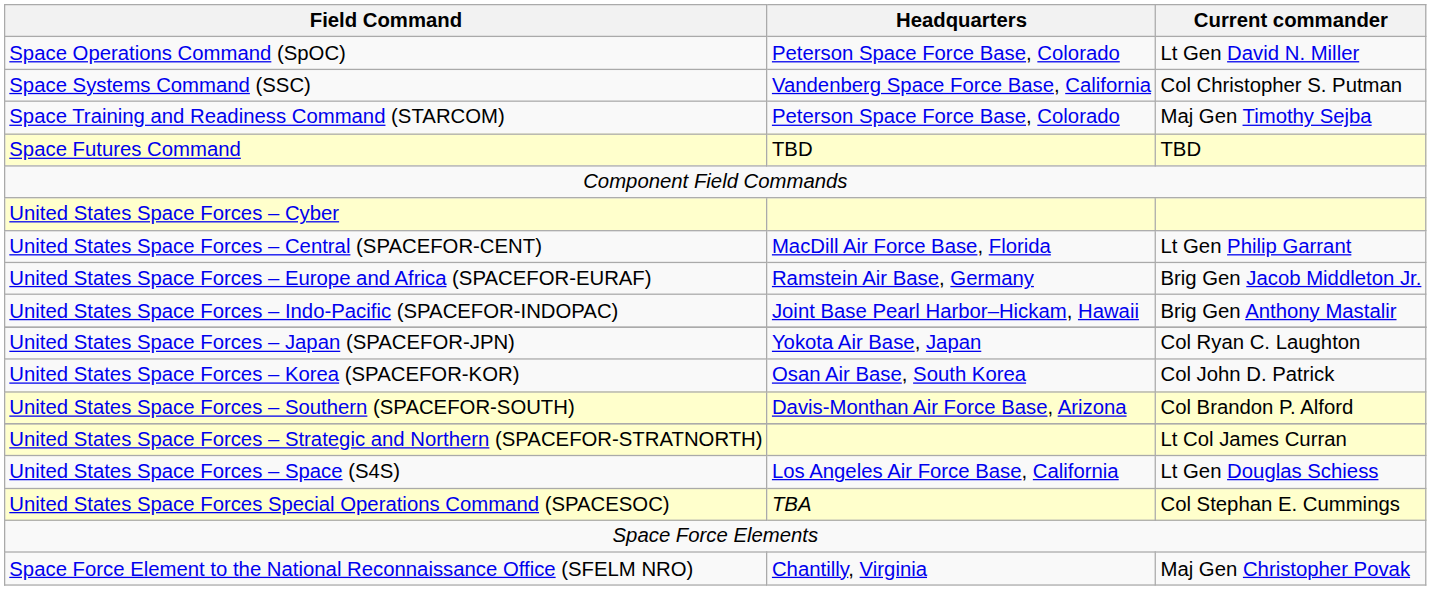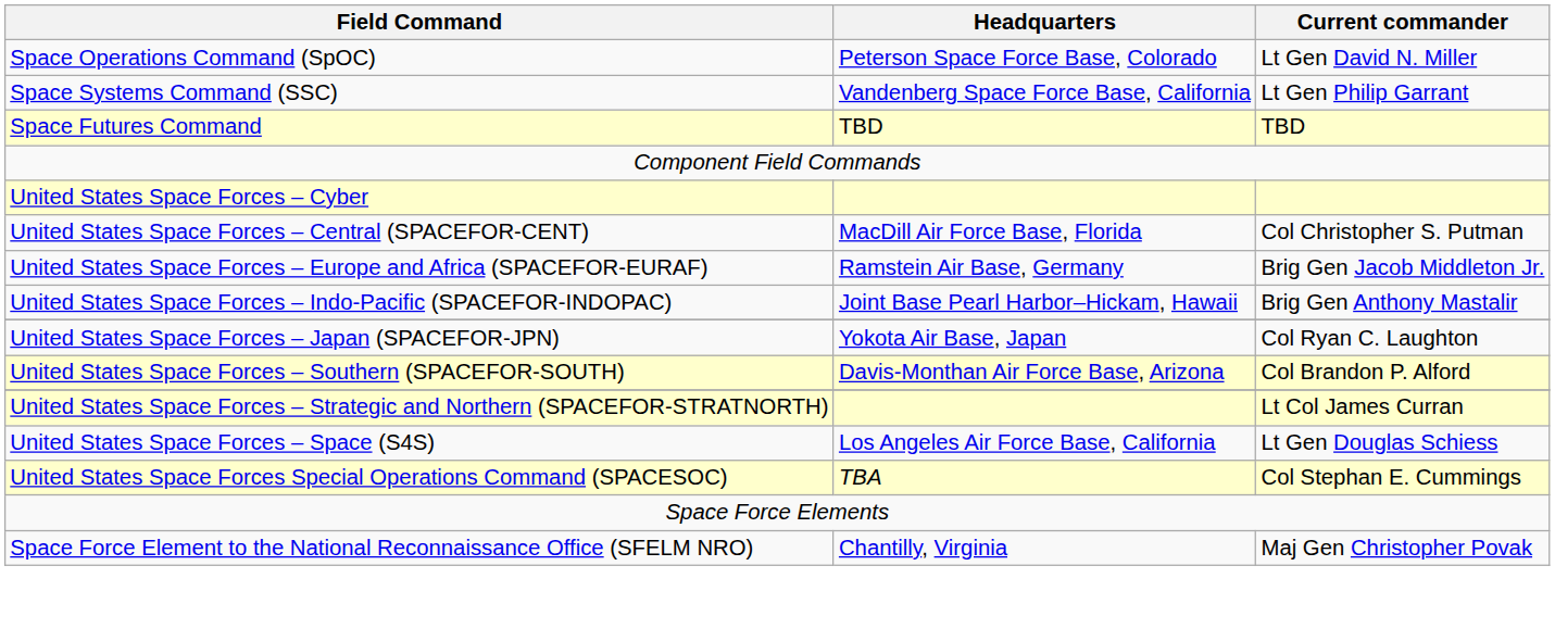Space Systems Command (SSC) | Current commander: Col Christopher S. Putman -> Lt Gen Philip Garrant
- row: Space Training and Readiness Command (STARCOM) | Peterson Space Force Base, Colorado | Maj Gen Timothy Sejba
United States Space Forces – Central (SPACEFOR-CENT) | Current commander: Lt Gen Philip Garrant -> Col Christopher S. Putman
- row: United States Space Forces – Korea (SPACEFOR-KOR) | Osan Air Base, South Korea | Col John D. Patrick
